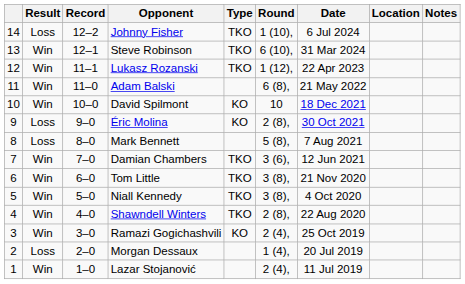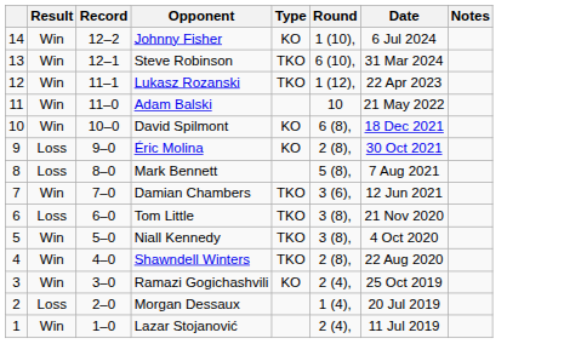- column: Location
Johnny Fisher | Result: Loss -> Win
Johnny Fisher | Type: TKO -> KO
Adam Balski | Round: 6 (8), -> 10
David Spilmont | Round: 10 -> 6 (8),
Tom Little | Result: Win -> Loss
